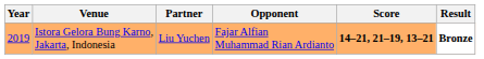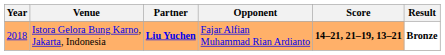Istora Gelora Bung Karno, Jakarta, Indonesia | Year: 2019 -> 2018
Istora Gelora Bung Karno, Jakarta, Indonesia | Partner: normal -> bold
